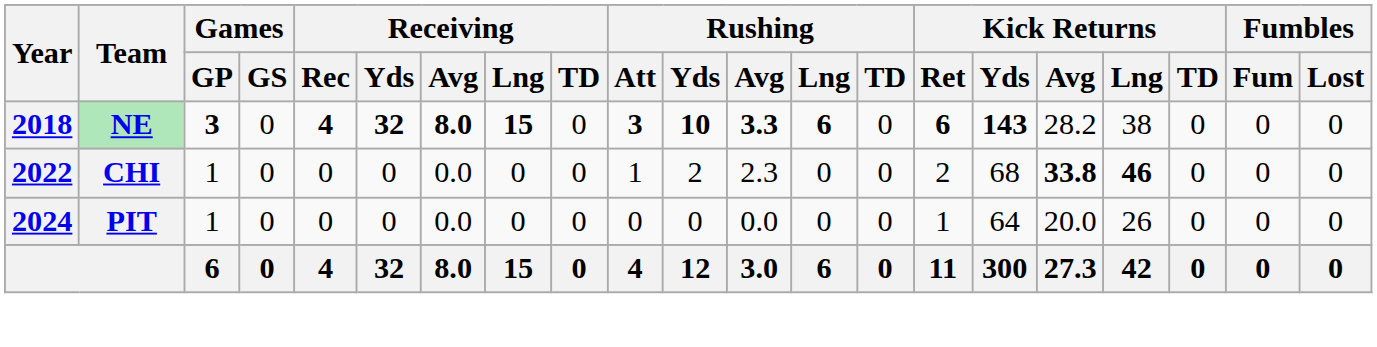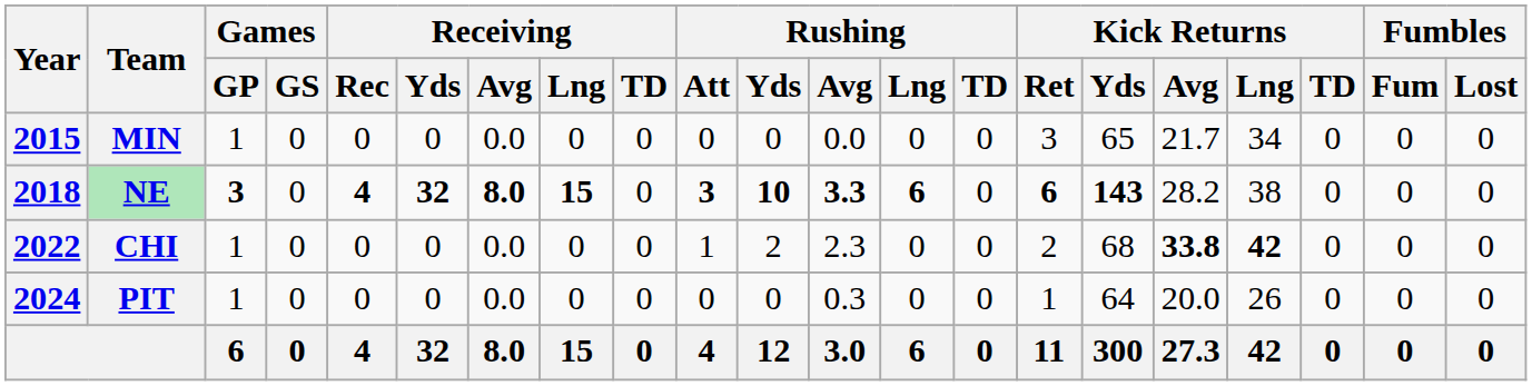+ row: 2015 | MIN | 1 | 0 | 0 | 0 | 0.0 | 0 | 0 | 0 | 0 | 0.0 | 0 | 0 | 3 | 65 | 21.7 | 34 | 0 | 0 | 0
CHI | Kick Returns / Lng: 46 -> 42
PIT | Rushing / Avg: 0.0 -> 0.3
